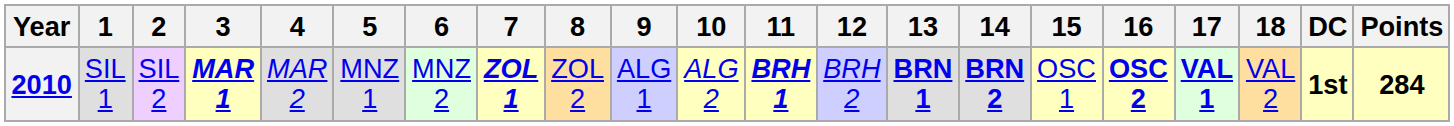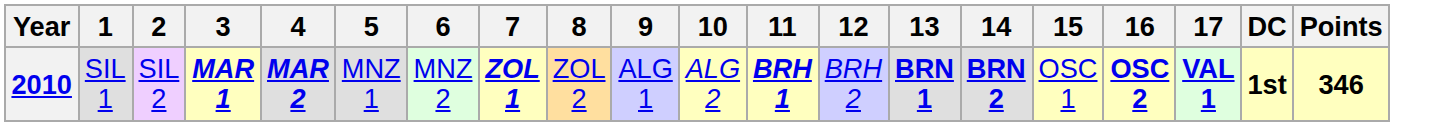- column: 18 | VAL 2
2010 | 4: normal -> bold
2010 | Points: 284 -> 346
